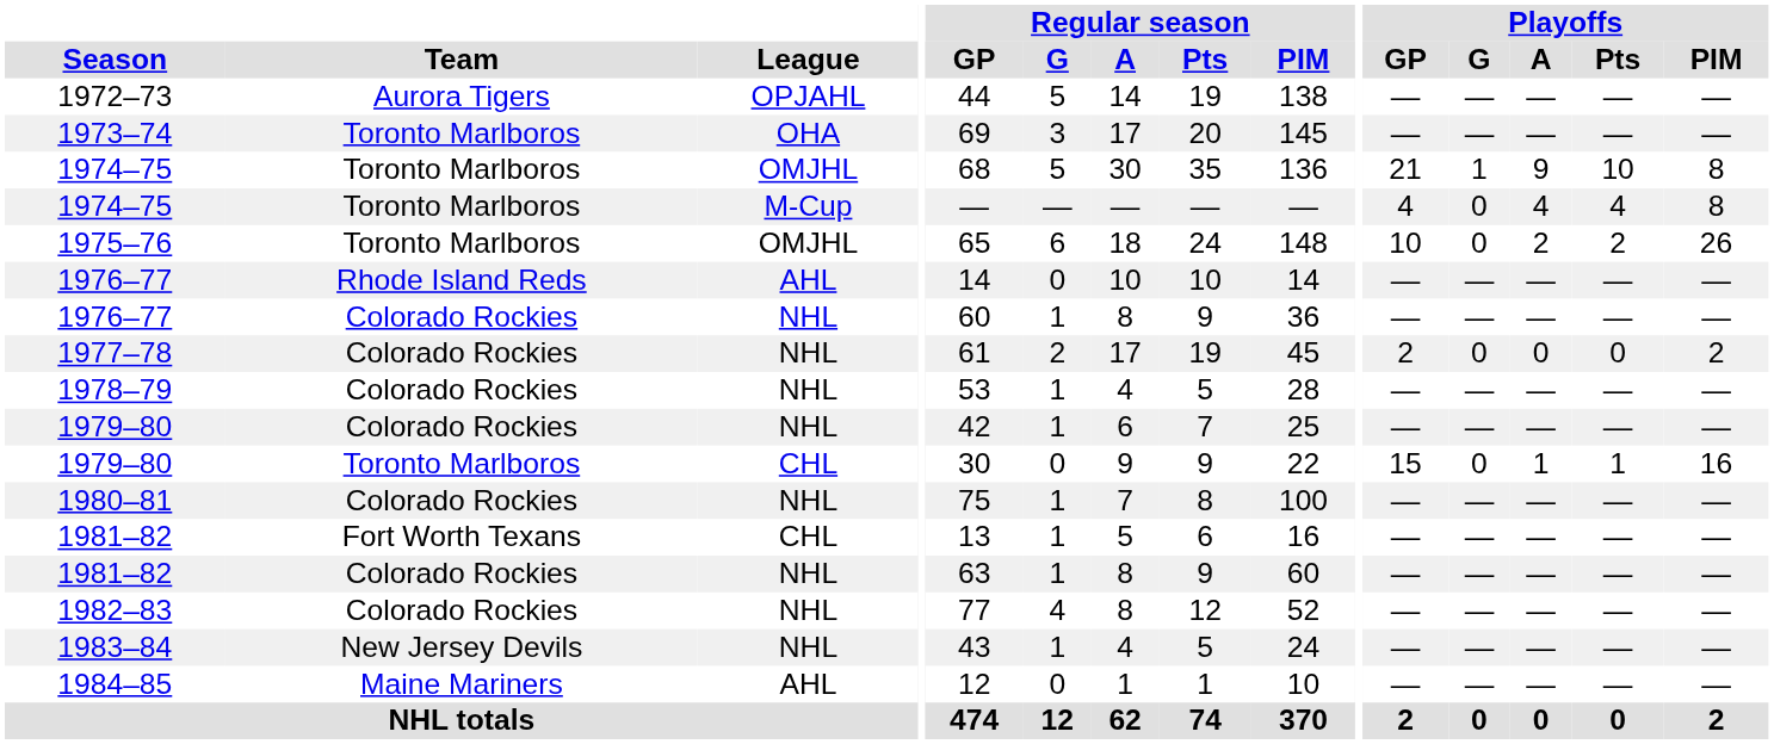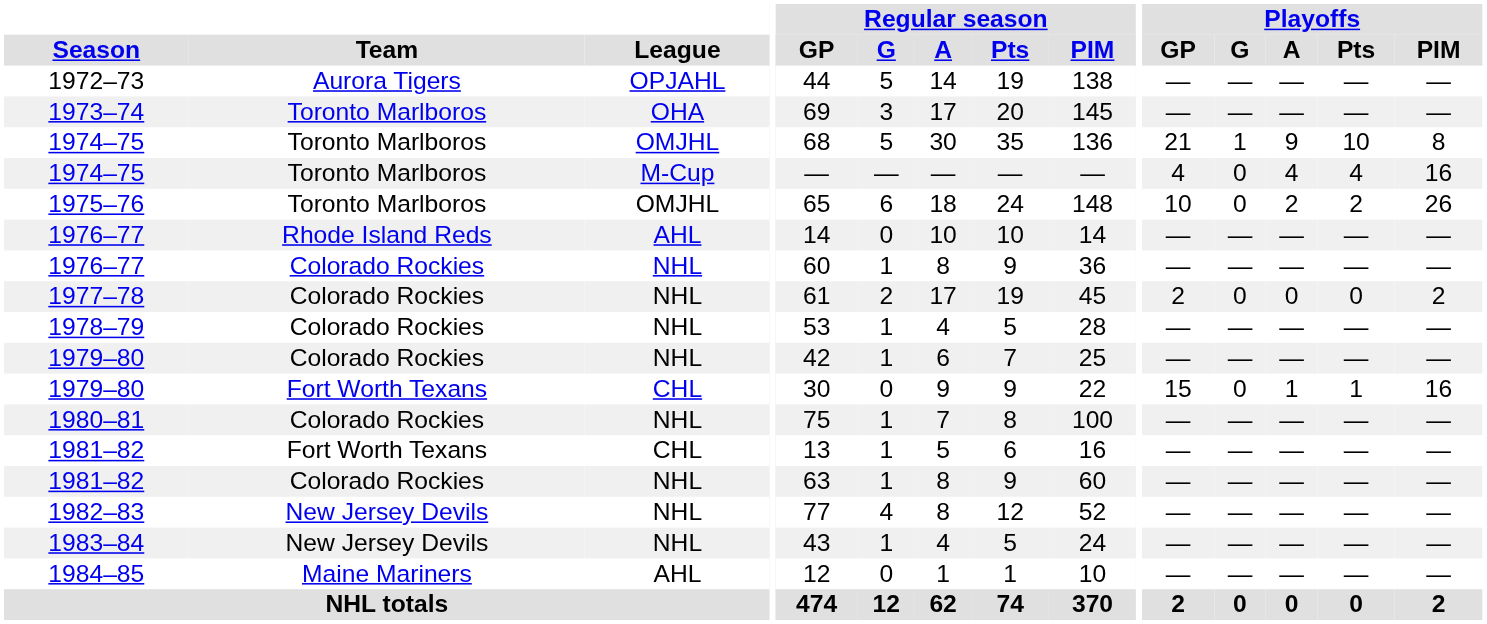1974–75 / M-Cup | Playoffs / PIM: 8 -> 16
1979–80 / CHL | Team: Toronto Marlboros -> Fort Worth Texans
1982–83 | Team: Colorado Rockies -> New Jersey Devils
